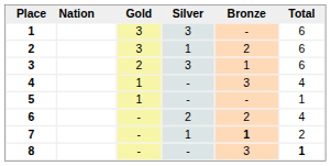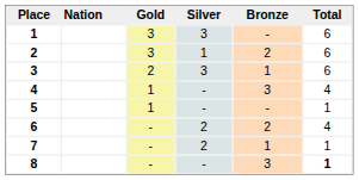7 | Silver: 1 -> 2
7 | Bronze: bold -> normal
7 | Total: 2 -> 1
